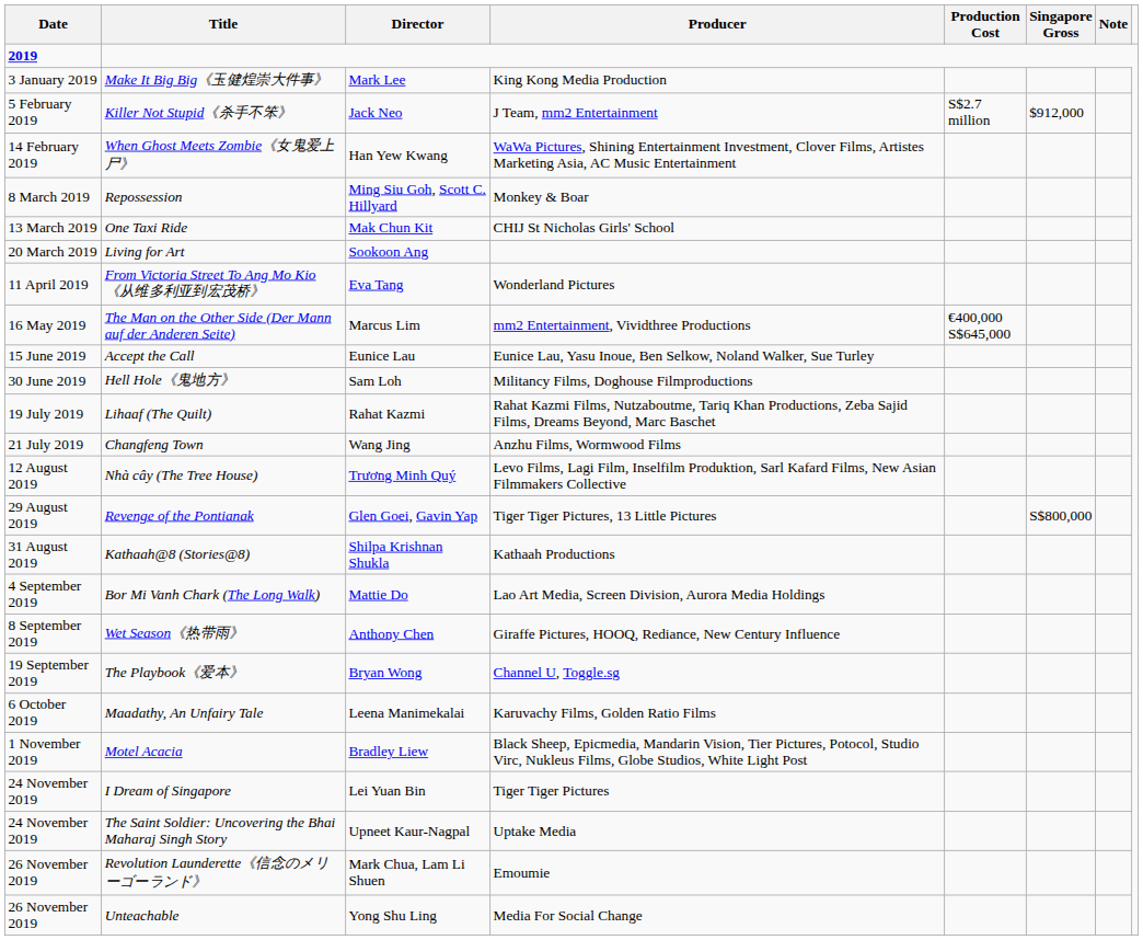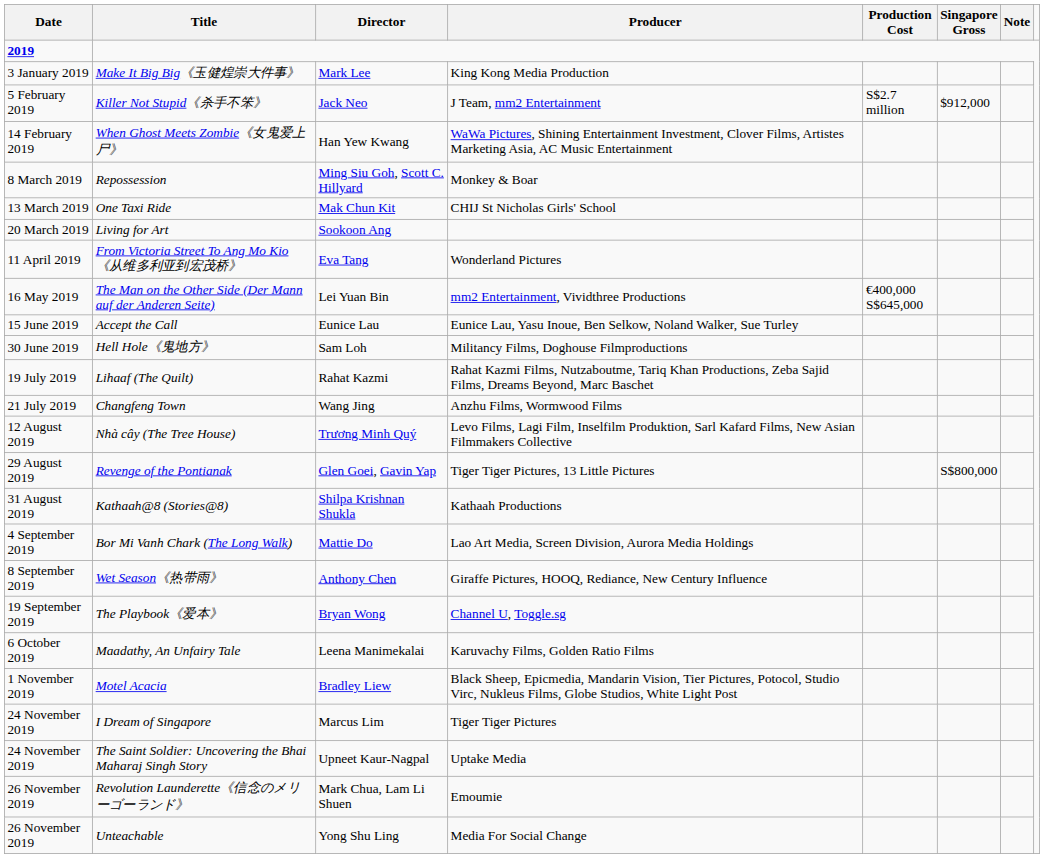The Man on the Other Side (Der Mann auf der Anderen Seite) | Director: Marcus Lim -> Lei Yuan Bin
I Dream of Singapore | Director: Lei Yuan Bin -> Marcus Lim
